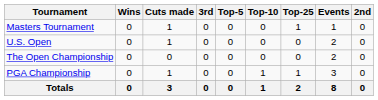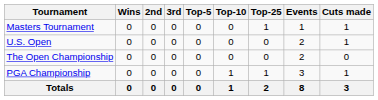columns swapped: 2nd <-> Cuts made
